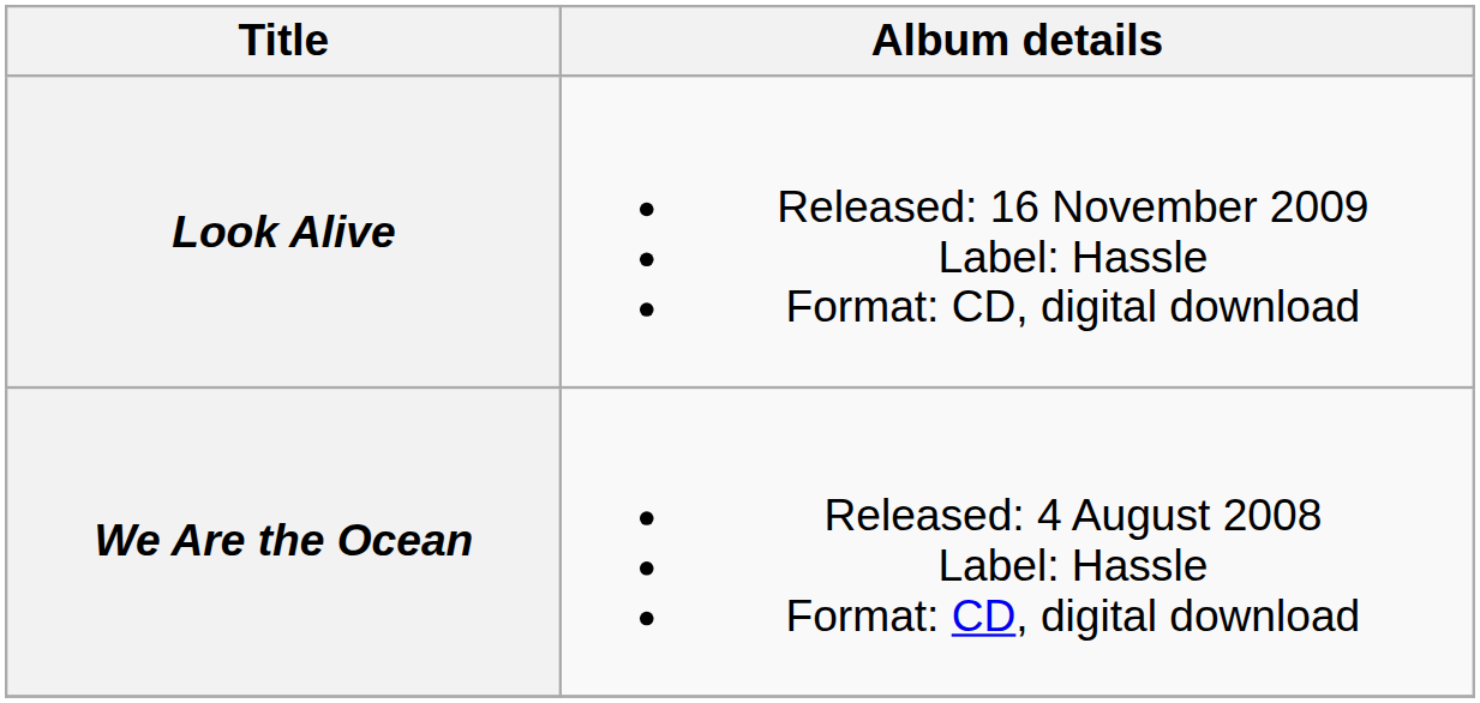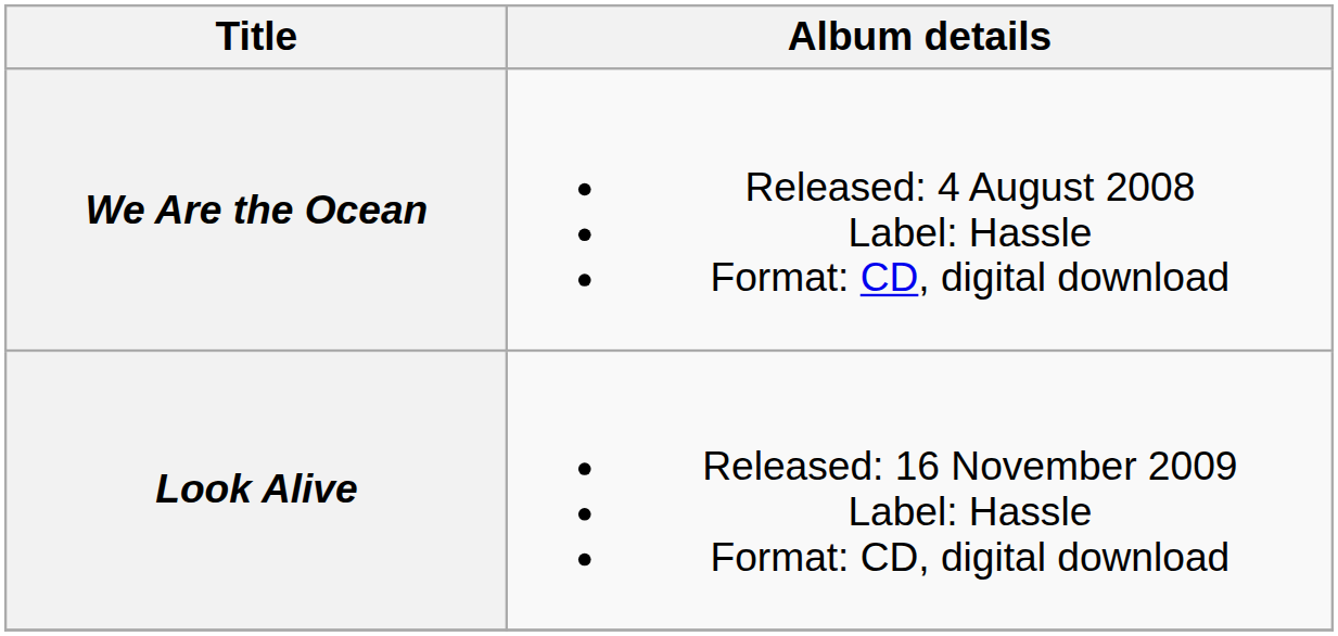rows swapped: We Are the Ocean <-> Look Alive
